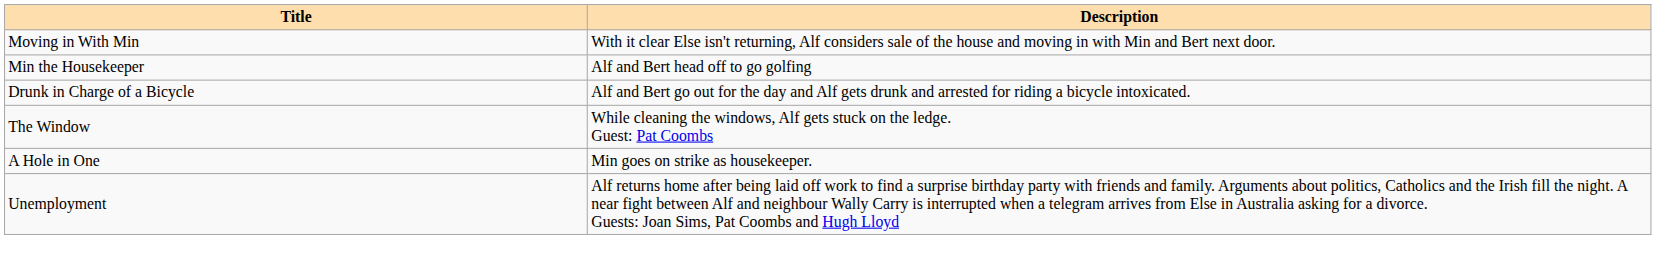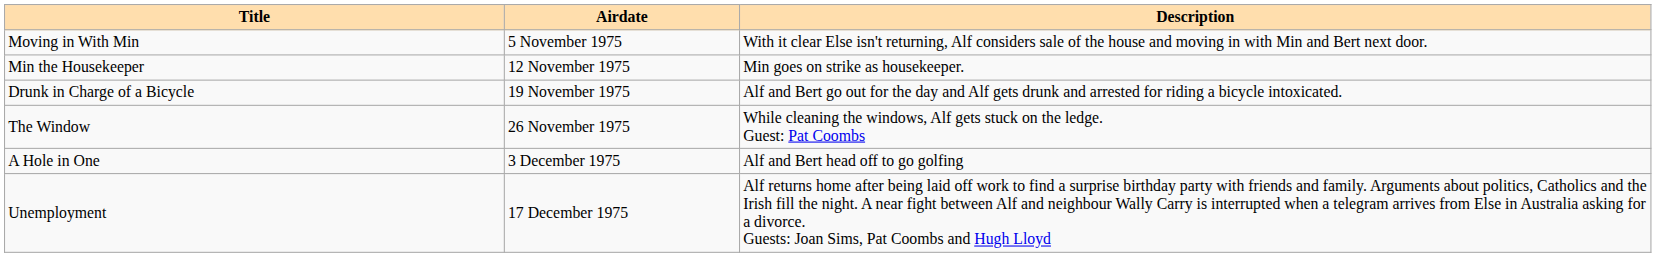+ column: Airdate | 5 November 1975 | 12 November 1975 | 19 November 1975 | 26 November 1975 | 3 December 1975 | 17 December 1975
Min the Housekeeper | Description: Alf and Bert head off to go golfing -> Min goes on strike as housekeeper.
A Hole in One | Description: Min goes on strike as housekeeper. -> Alf and Bert head off to go golfing
